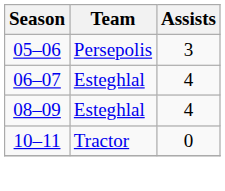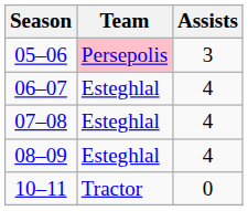05–06 | Team: no background -> pink background
+ row: 07–08 | Esteghlal | 4
